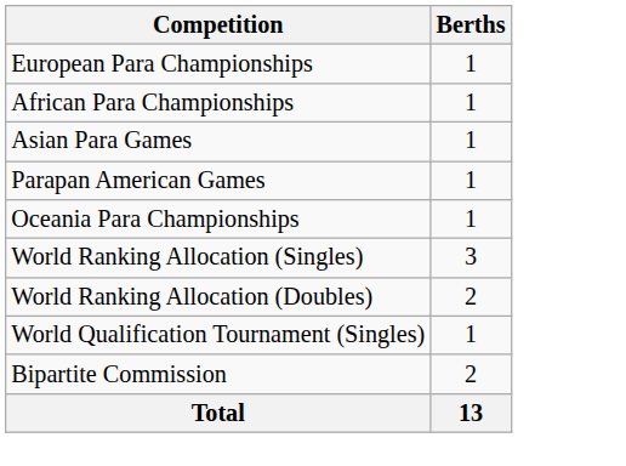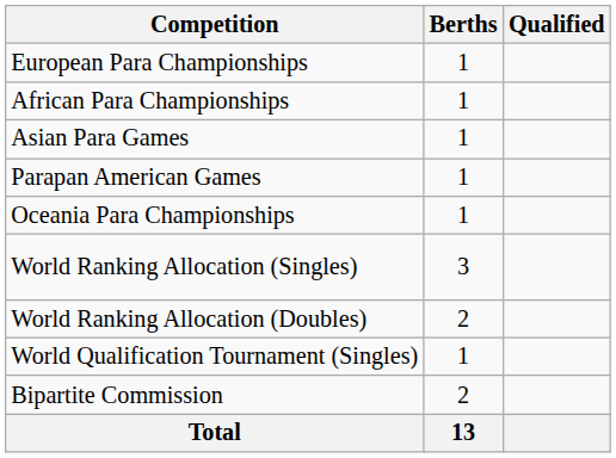+ column: Qualified
